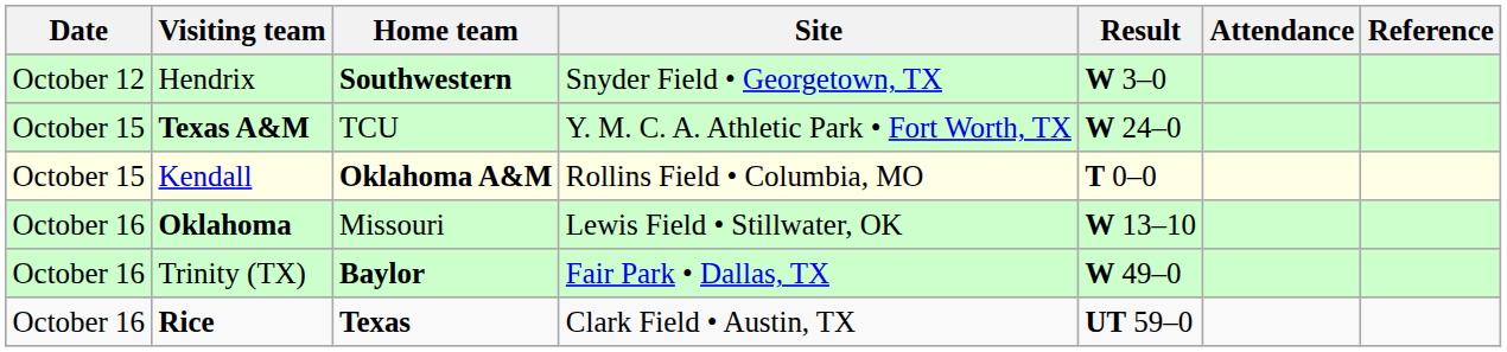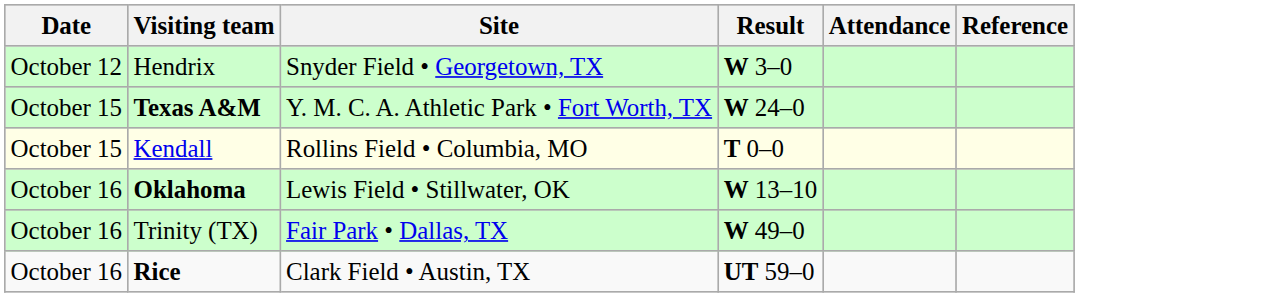- column: Home team | Southwestern | TCU | Oklahoma A&M | Missouri | Baylor | Texas
